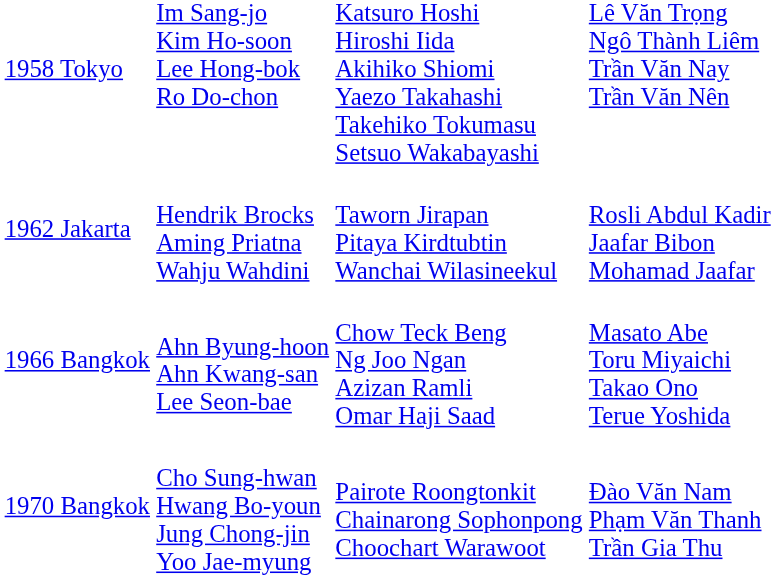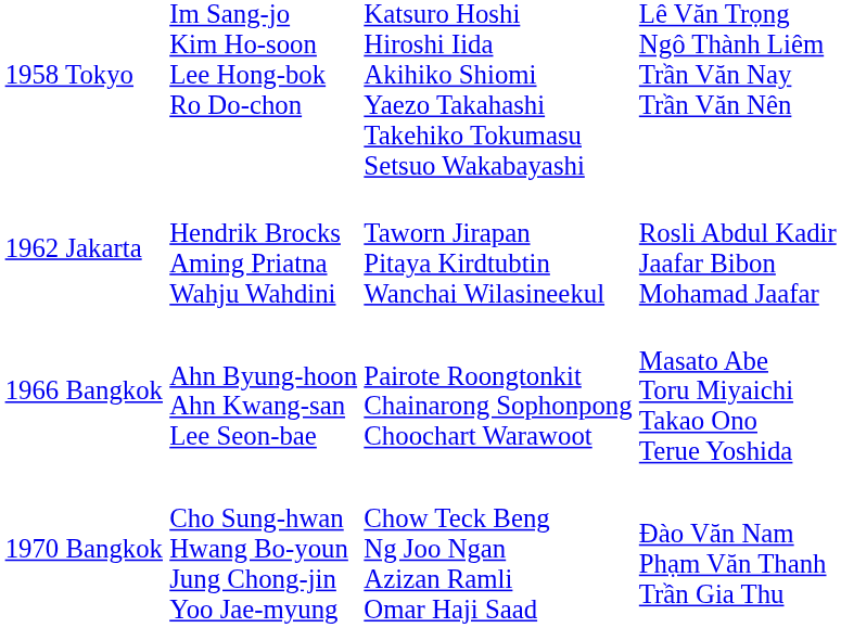1966 Bangkok | column 3: Chow Teck Beng Ng Joo Ngan Azizan Ramli Omar Haji Saad -> Pairote Roongtonkit Chainarong Sophonpong Choochart Warawoot
1970 Bangkok | column 3: Pairote Roongtonkit Chainarong Sophonpong Choochart Warawoot -> Chow Teck Beng Ng Joo Ngan Azizan Ramli Omar Haji Saad
